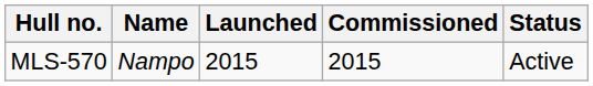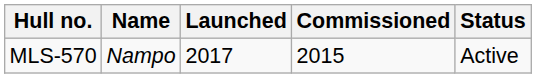MLS-570 | Launched: 2015 -> 2017
